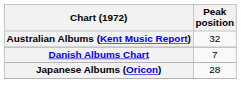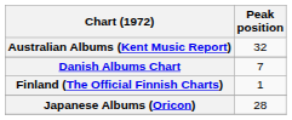+ row: Finland (The Official Finnish Charts) | 1
